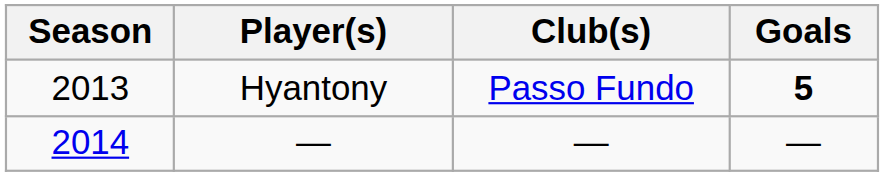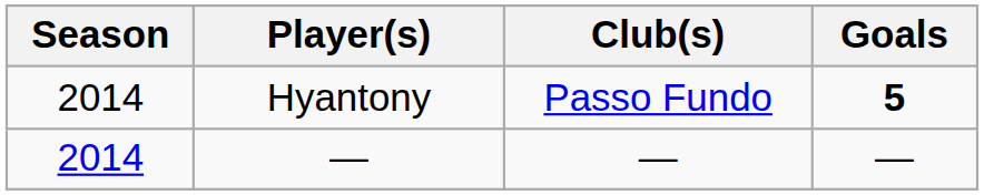Hyantony | Season: 2013 -> 2014
